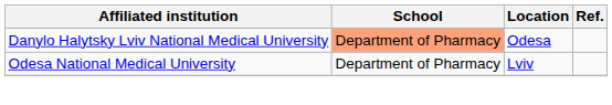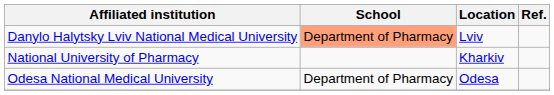Danylo Halytsky Lviv National Medical University | Location: Odesa -> Lviv
+ row: National University of Pharmacy | Kharkiv
Odesa National Medical University | Location: Lviv -> Odesa
